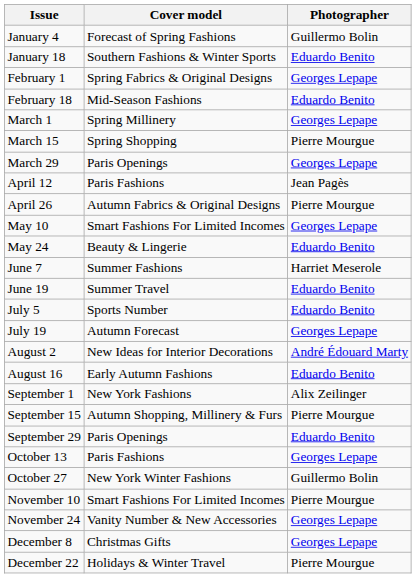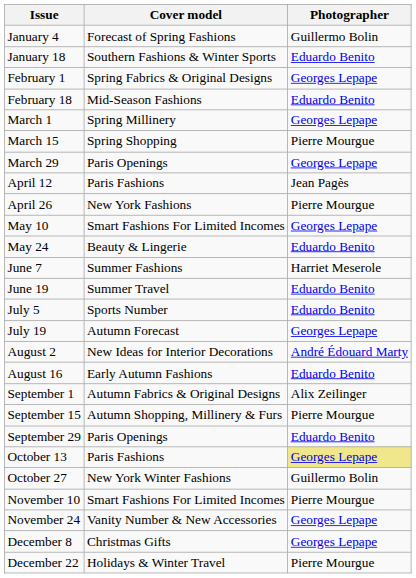April 26 | Cover model: Autumn Fabrics & Original Designs -> New York Fashions
September 1 | Cover model: New York Fashions -> Autumn Fabrics & Original Designs
October 13 | Photographer: no background -> khaki background
